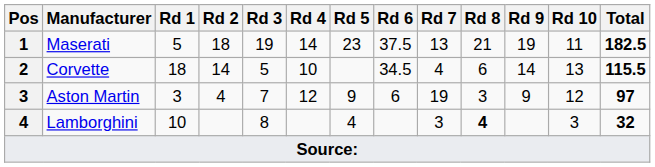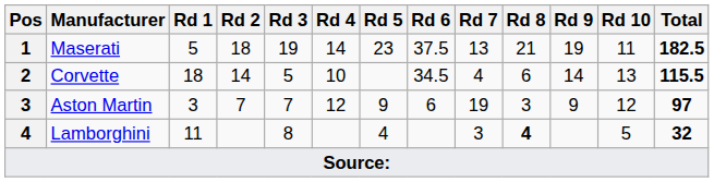Aston Martin | Rd 2: 4 -> 7
Lamborghini | Rd 1: 10 -> 11
Lamborghini | Rd 10: 3 -> 5
